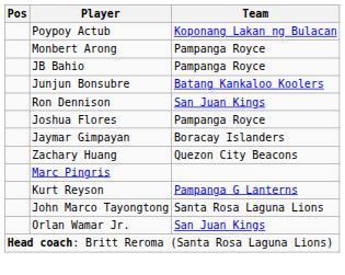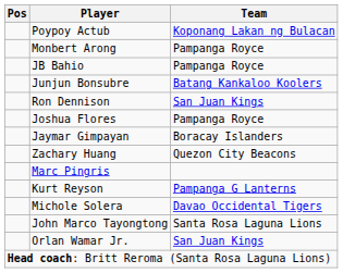+ row: Michole Solera | Davao Occidental Tigers
